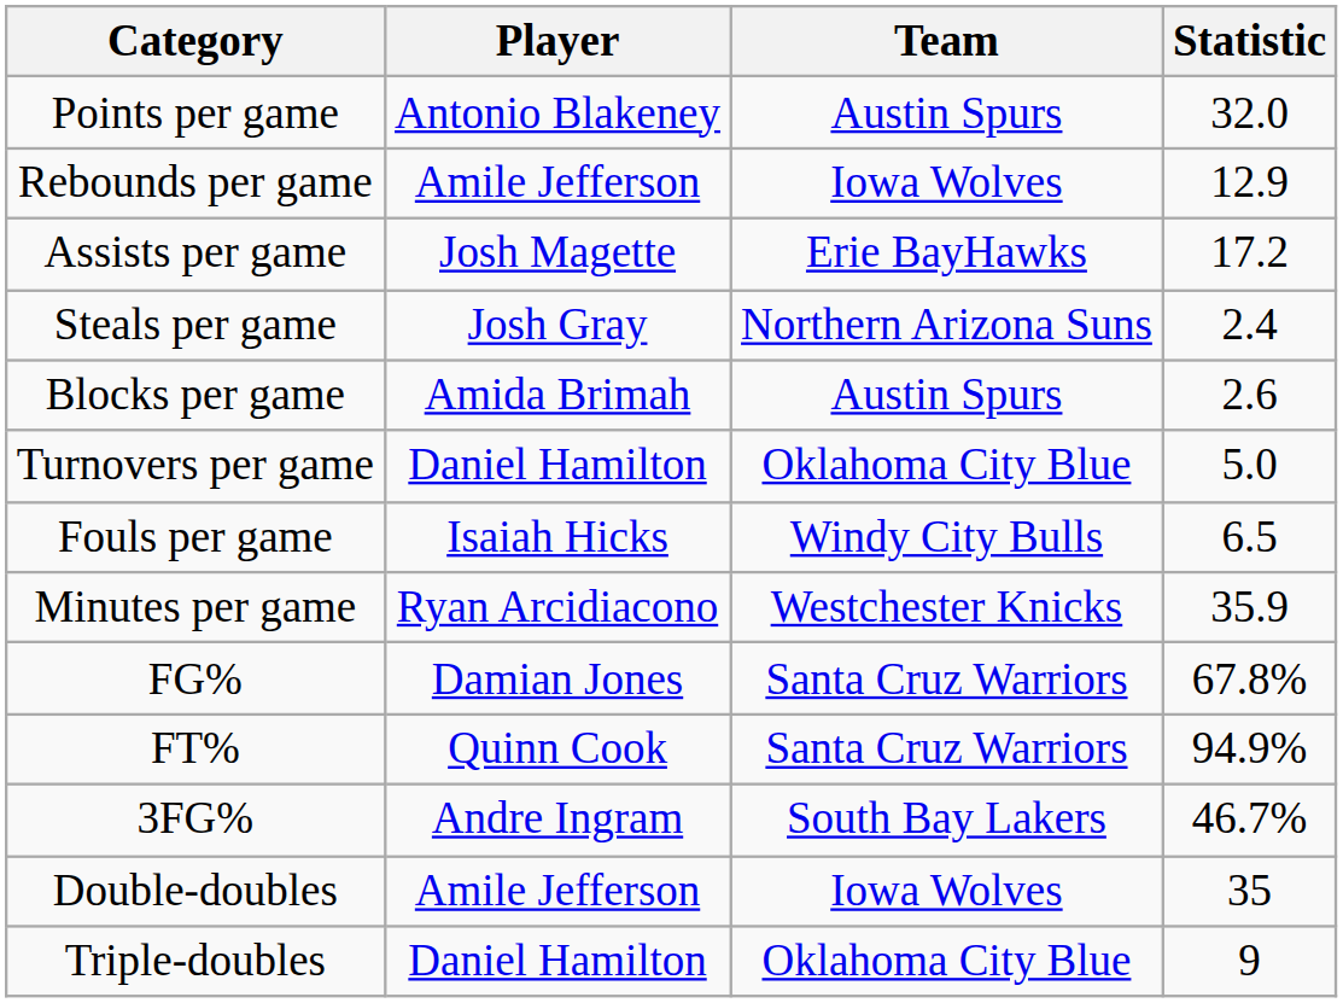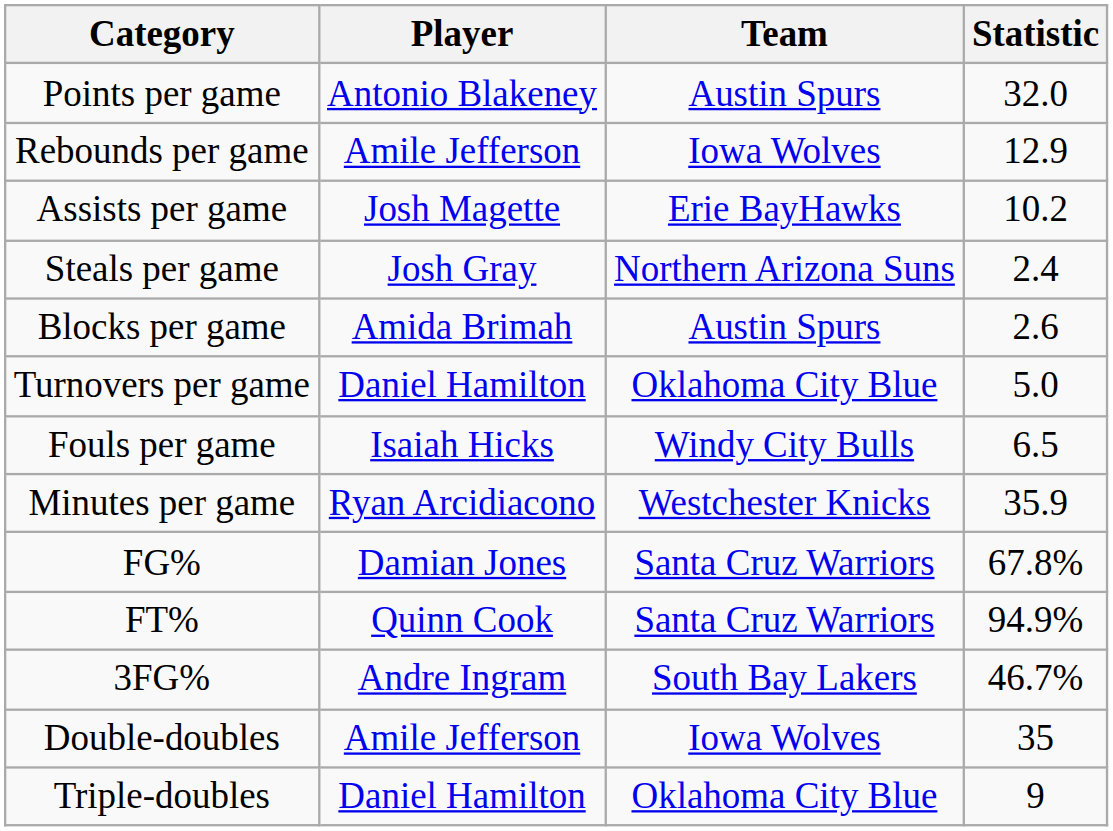Assists per game | Statistic: 17.2 -> 10.2
